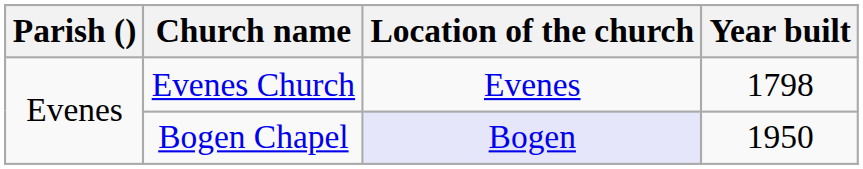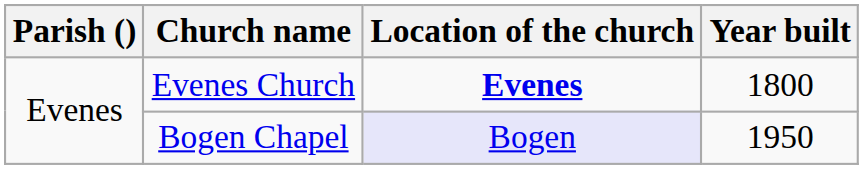Evenes Church | Location of the church: normal -> bold
Evenes Church | Year built: 1798 -> 1800
